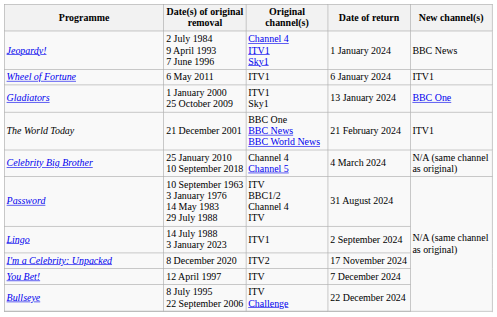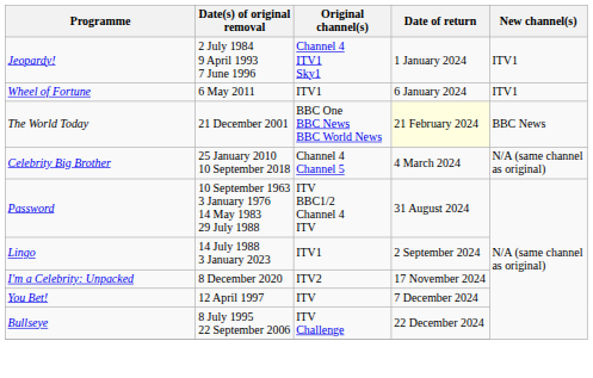Jeopardy! | New channel(s): BBC News -> ITV1
- row: Gladiators | 1 January 2000 25 October 2009 | ITV1 Sky1 | 13 January 2024 | BBC One
The World Today | Date of return: no background -> lightyellow background
The World Today | New channel(s): ITV1 -> BBC News
